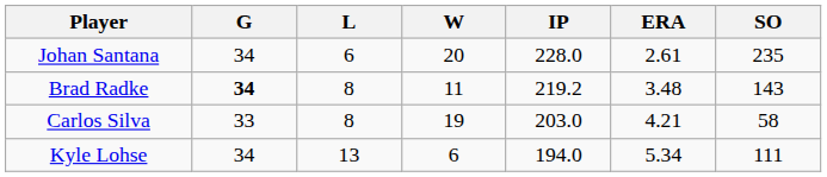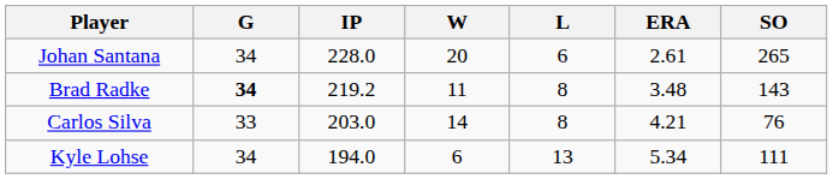columns swapped: IP <-> L
Johan Santana | SO: 235 -> 265
Carlos Silva | W: 19 -> 14
Carlos Silva | SO: 58 -> 76
